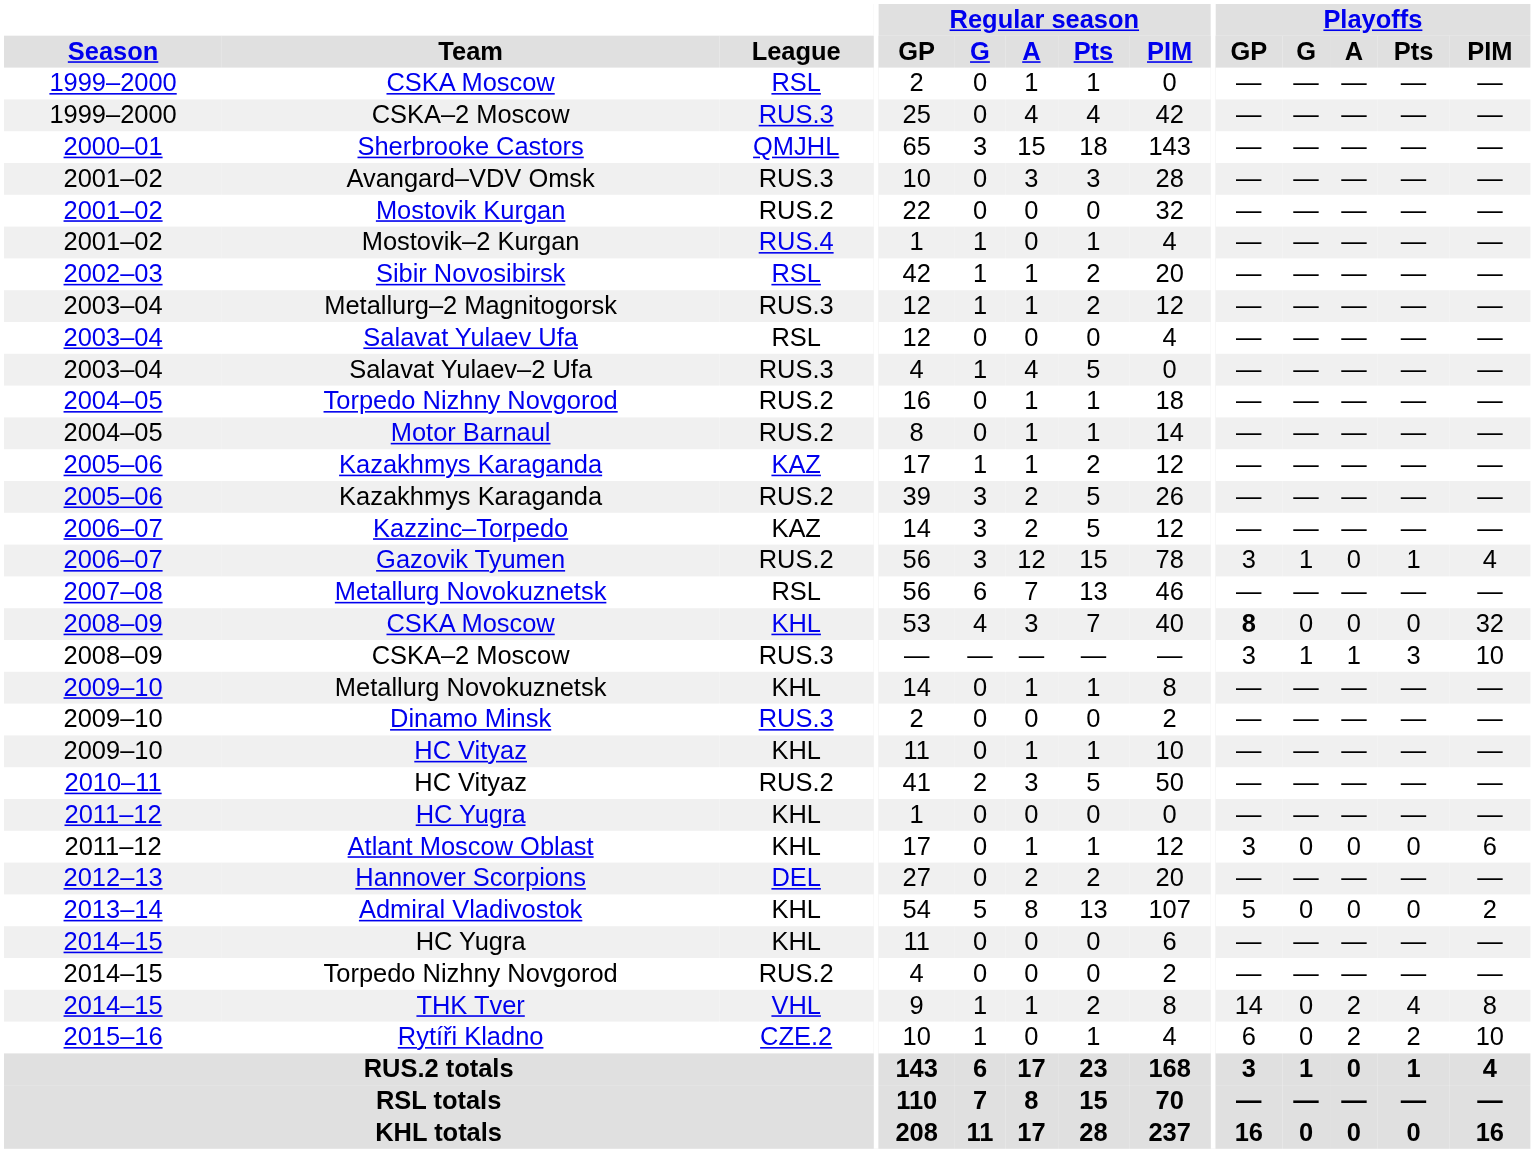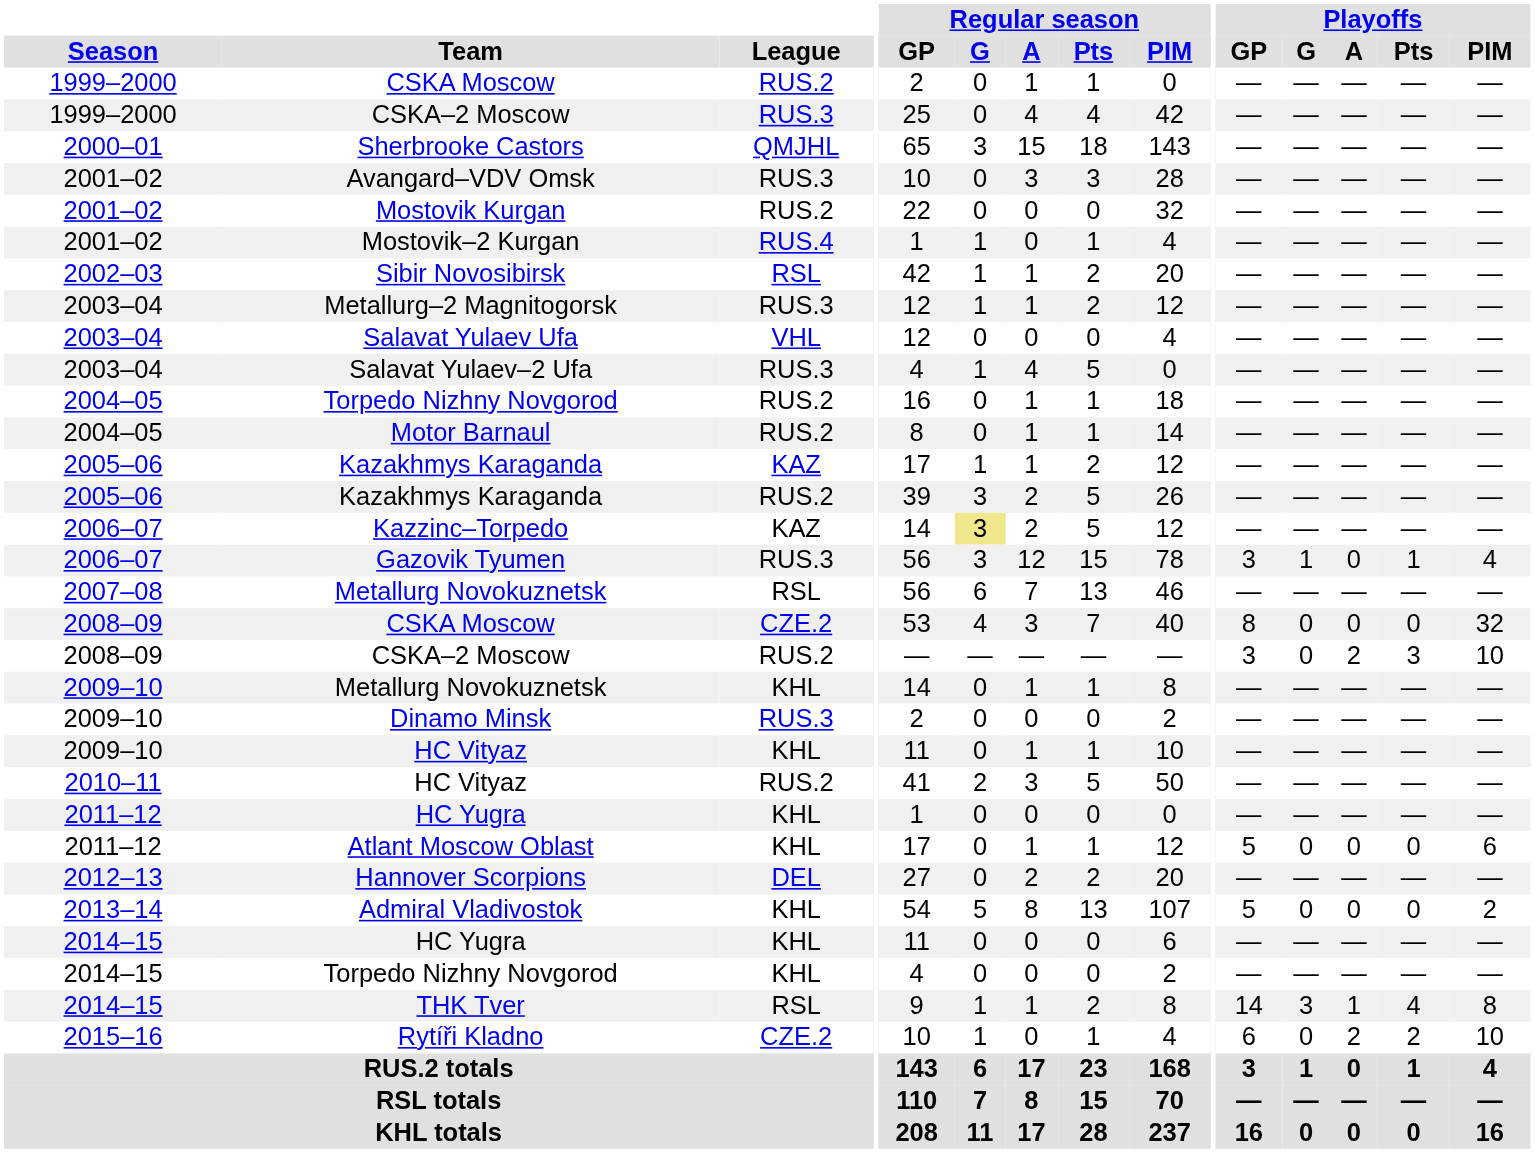1999–2000 / CSKA Moscow | League: RSL -> RUS.2
Salavat Yulaev Ufa | League: RSL -> VHL
Kazzinc–Torpedo | Regular season / G: no background -> khaki background
Gazovik Tyumen | League: RUS.2 -> RUS.3
2008–09 / CSKA Moscow | League: KHL -> CZE.2
2008–09 / CSKA Moscow | Playoffs / GP: bold -> normal
2008–09 / CSKA–2 Moscow | League: RUS.3 -> RUS.2
2008–09 / CSKA–2 Moscow | Playoffs / G: 1 -> 0
2008–09 / CSKA–2 Moscow | Playoffs / A: 1 -> 2
Atlant Moscow Oblast | Playoffs / GP: 3 -> 5
2014–15 / Torpedo Nizhny Novgorod | League: RUS.2 -> KHL
THK Tver | League: VHL -> RSL
THK Tver | Playoffs / G: 0 -> 3
THK Tver | Playoffs / A: 2 -> 1
